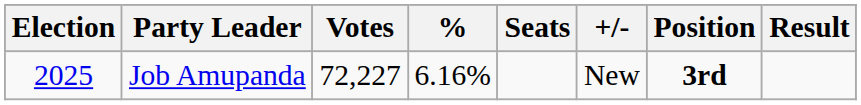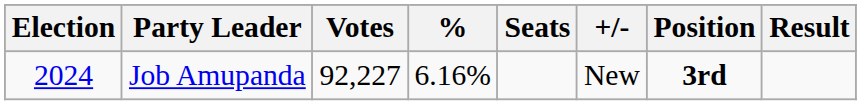Job Amupanda | Election: 2025 -> 2024
Job Amupanda | Votes: 72,227 -> 92,227
